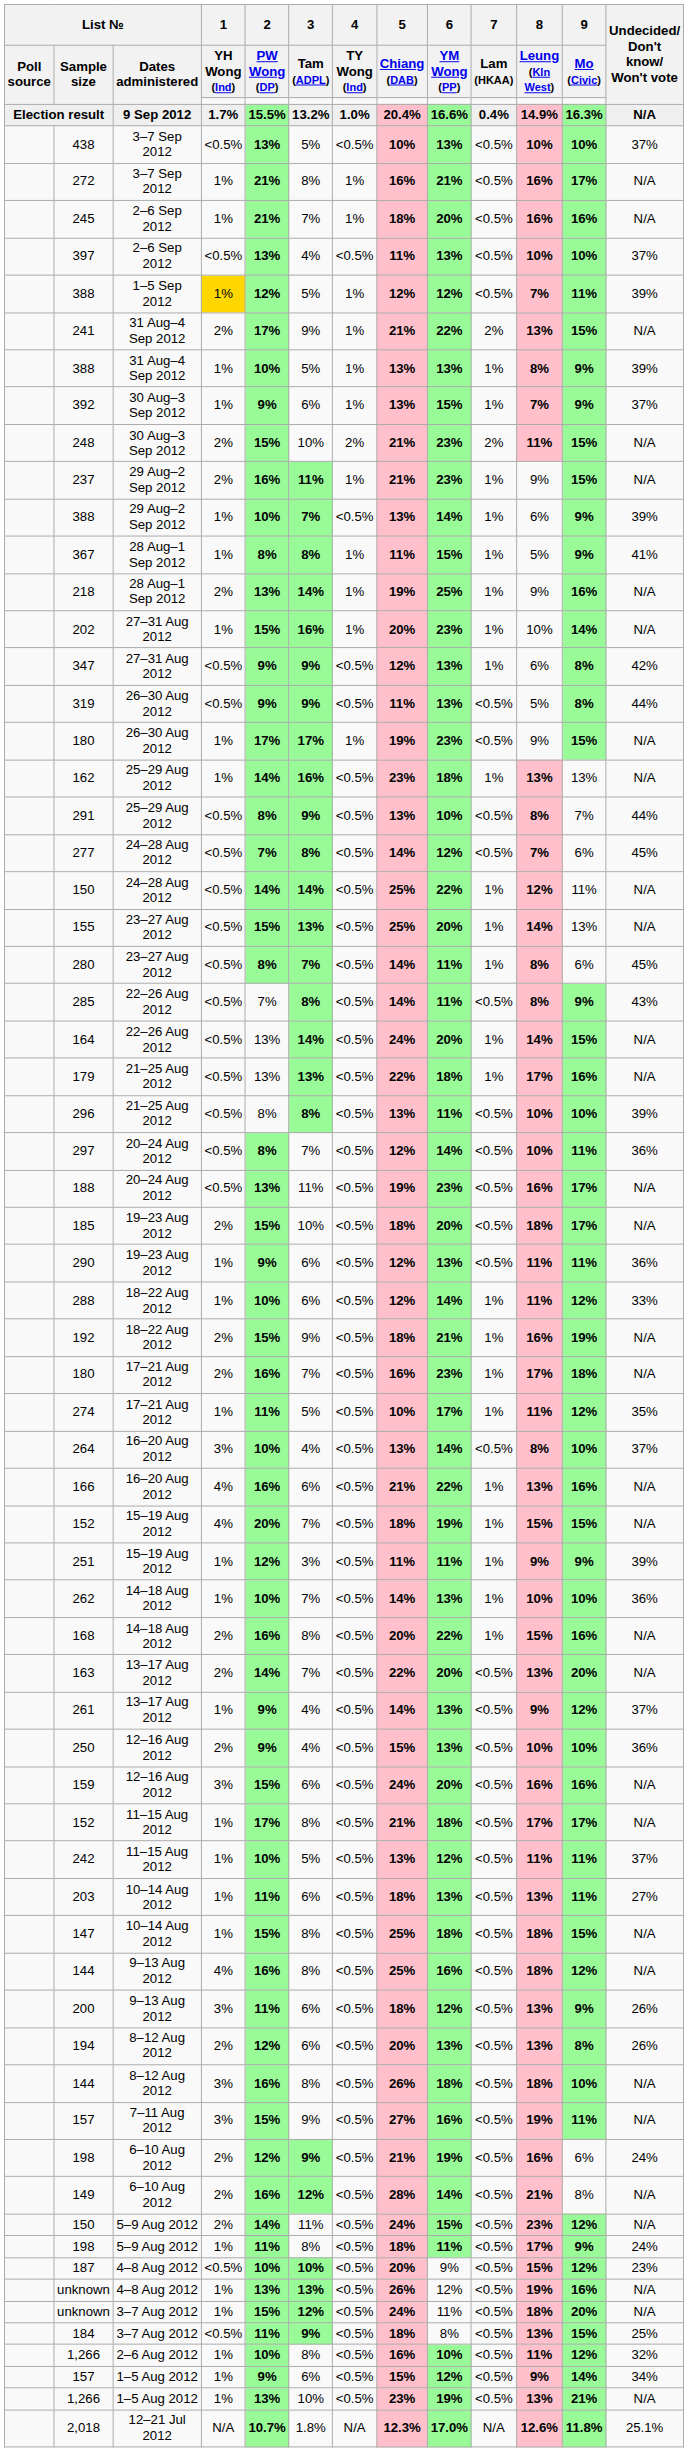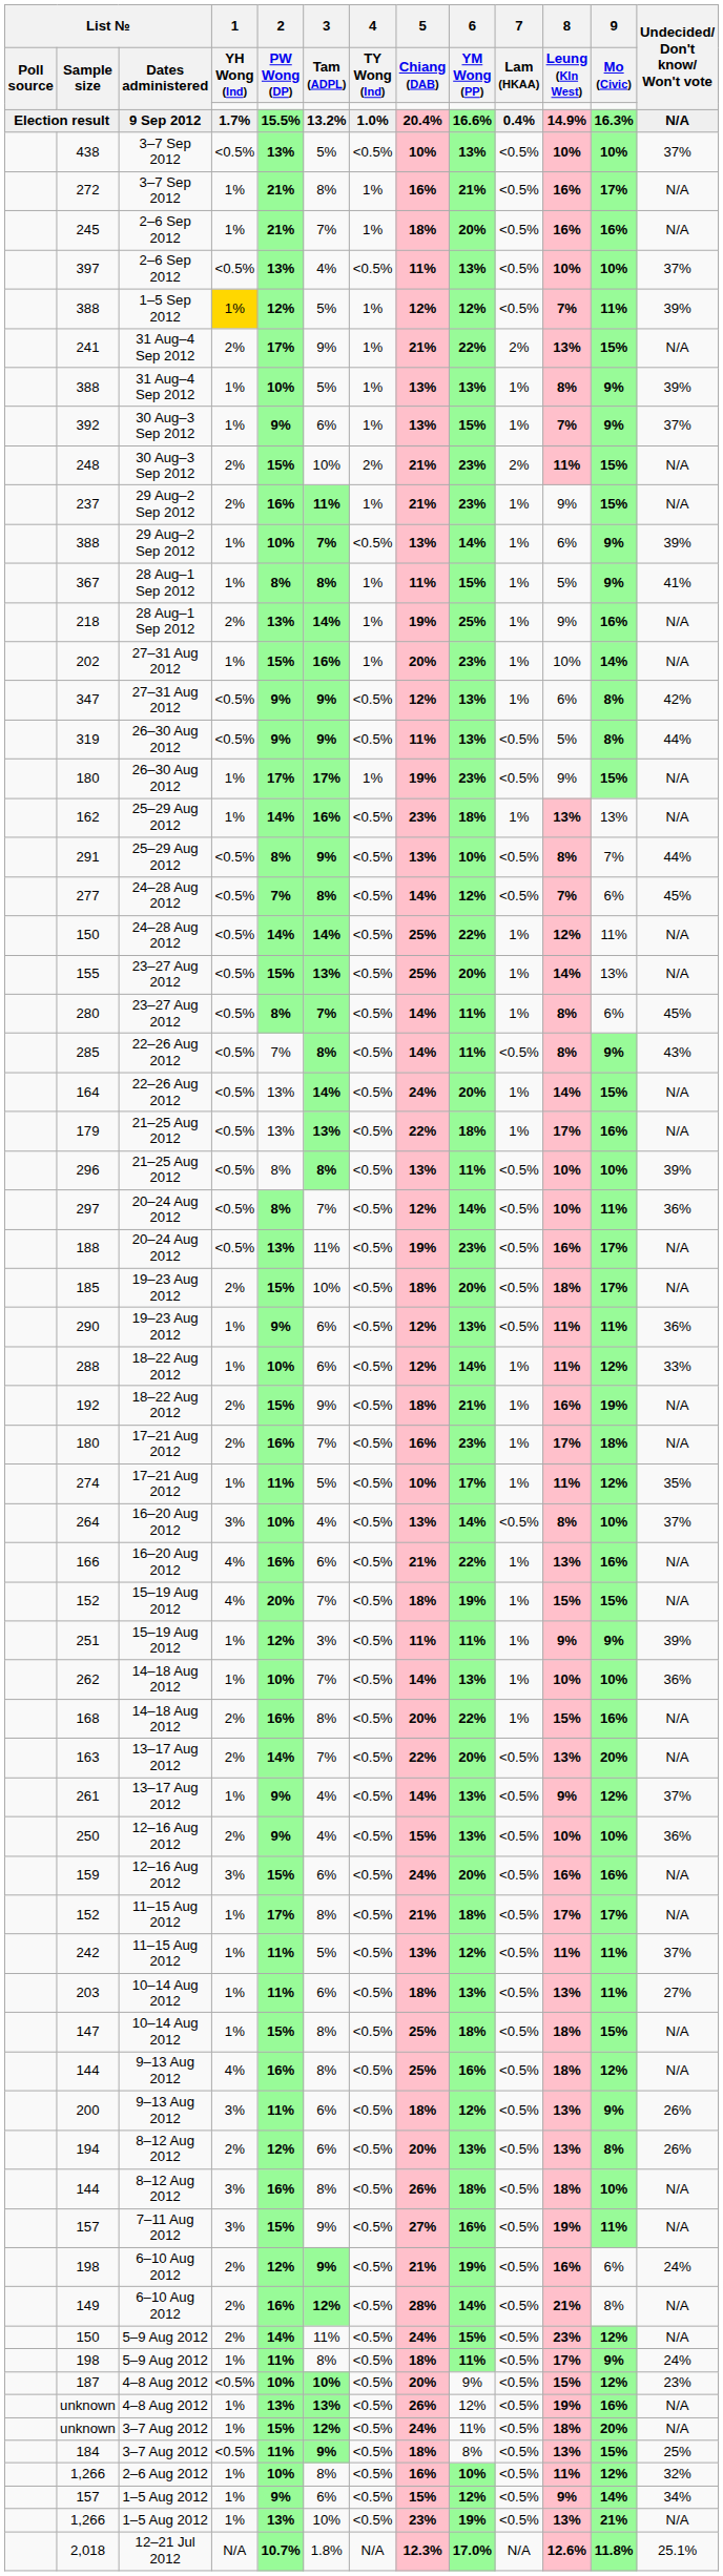242 | 2 / PW Wong (DP): 10% -> 11%
